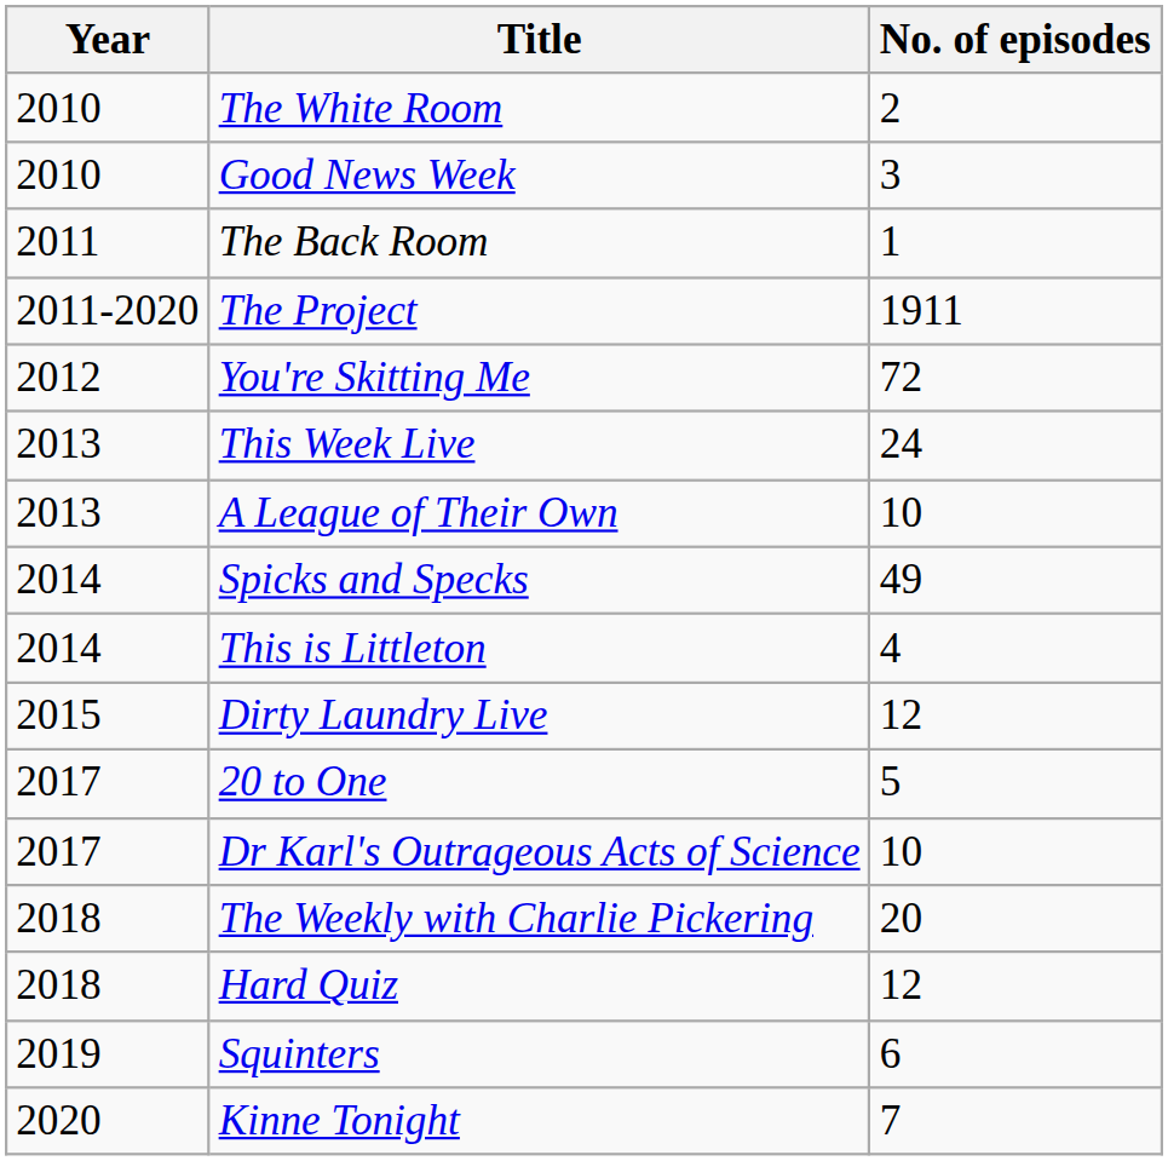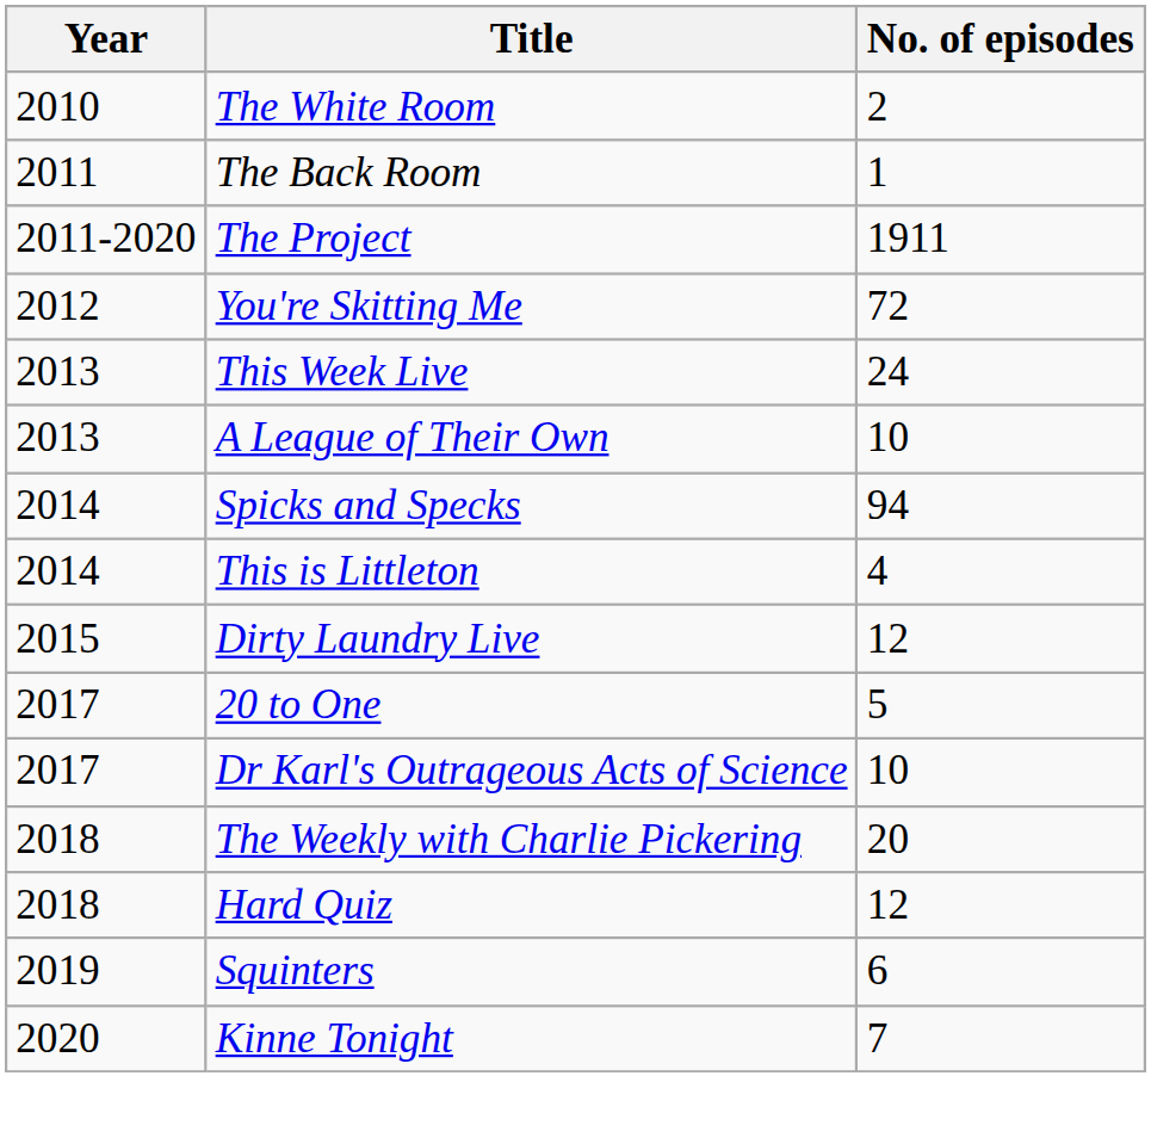- row: 2010 | Good News Week | 3
Spicks and Specks | No. of episodes: 49 -> 94
